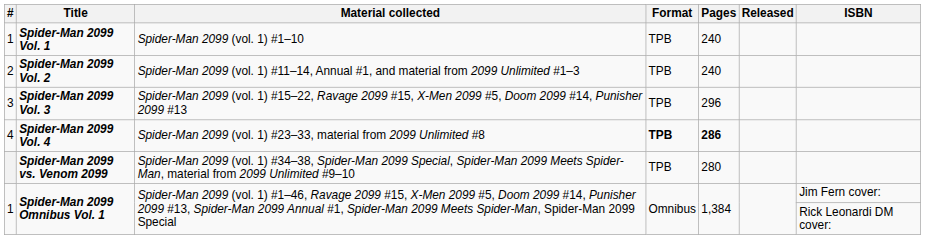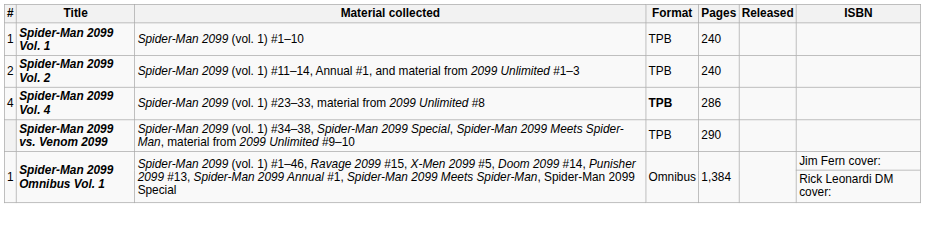- row: 3 | Spider-Man 2099 Vol. 3 | Spider-Man 2099 (vol. 1) #15–22, Ravage 2099 #15, X-Men 2099 #5, Doom 2099 #14, Punisher 2099 #13 | TPB | 296
Spider-Man 2099 Vol. 4 | Pages: bold -> normal
Spider-Man 2099 vs. Venom 2099 | Pages: 280 -> 290
